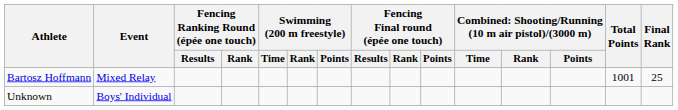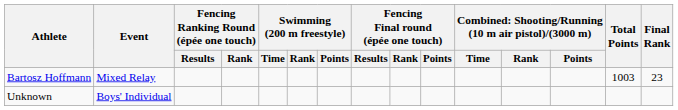Bartosz Hoffmann | Total Points: 1001 -> 1003
Bartosz Hoffmann | Final Rank: 25 -> 23
